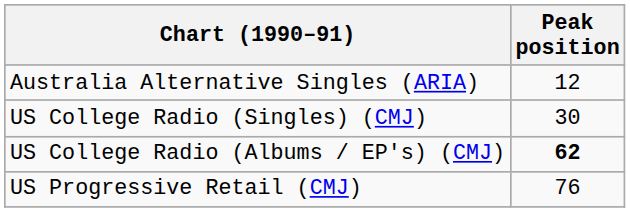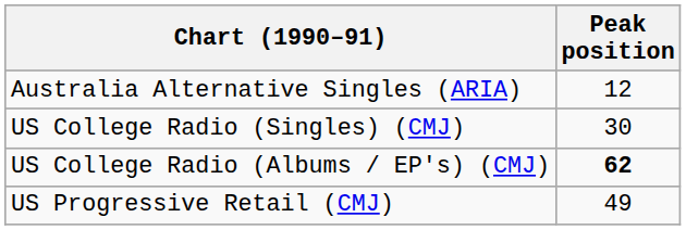US Progressive Retail (CMJ) | Peak position: 76 -> 49
